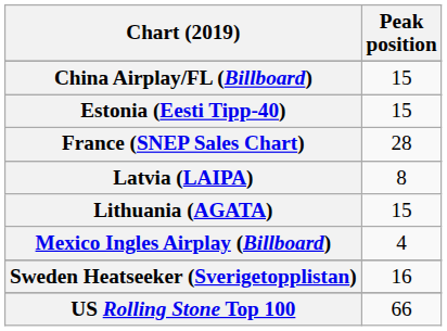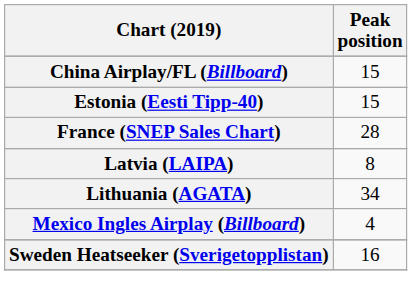Lithuania (AGATA) | Peak position: 15 -> 34
- row: US Rolling Stone Top 100 | 66
